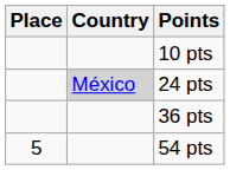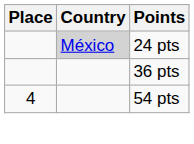- row: 10 pts
54 pts | Place: 5 -> 4
